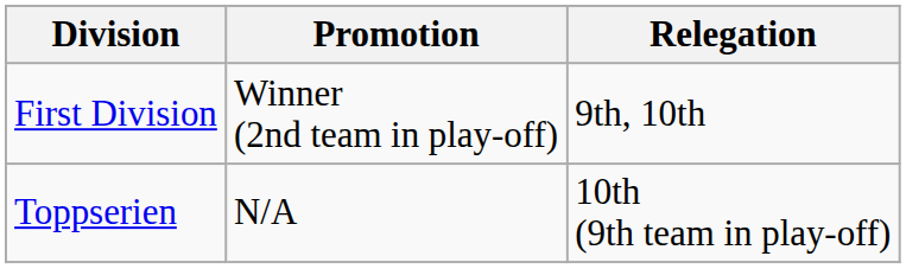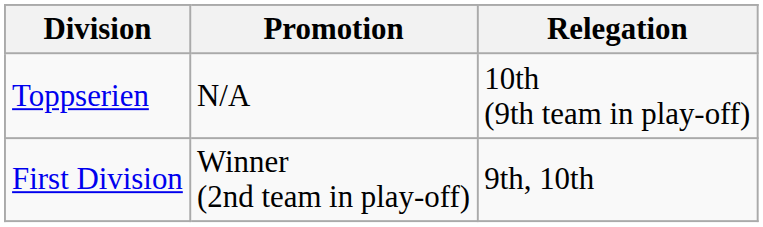rows swapped: Toppserien <-> First Division
